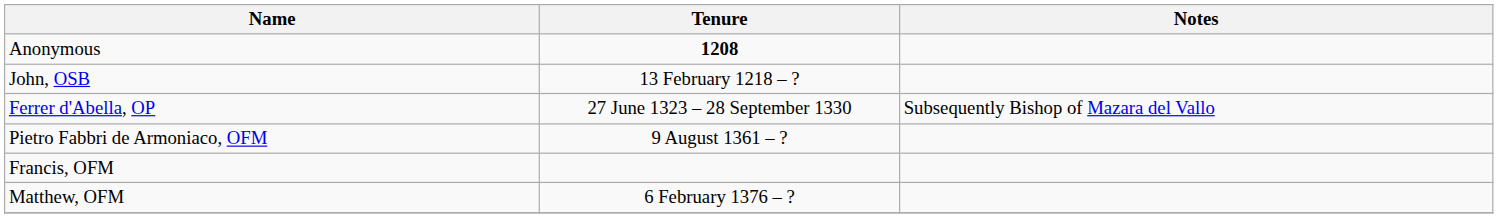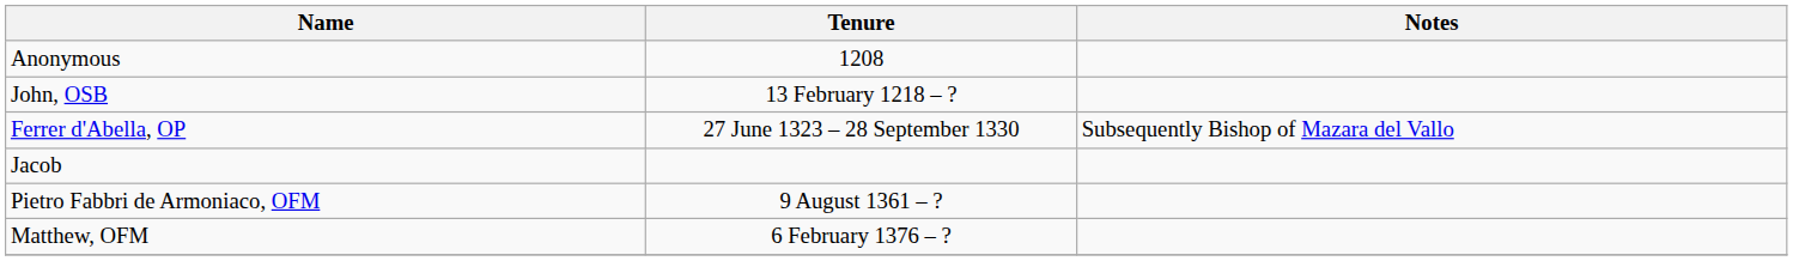Anonymous | Tenure: bold -> normal
+ row: Jacob
- row: Francis, OFM
